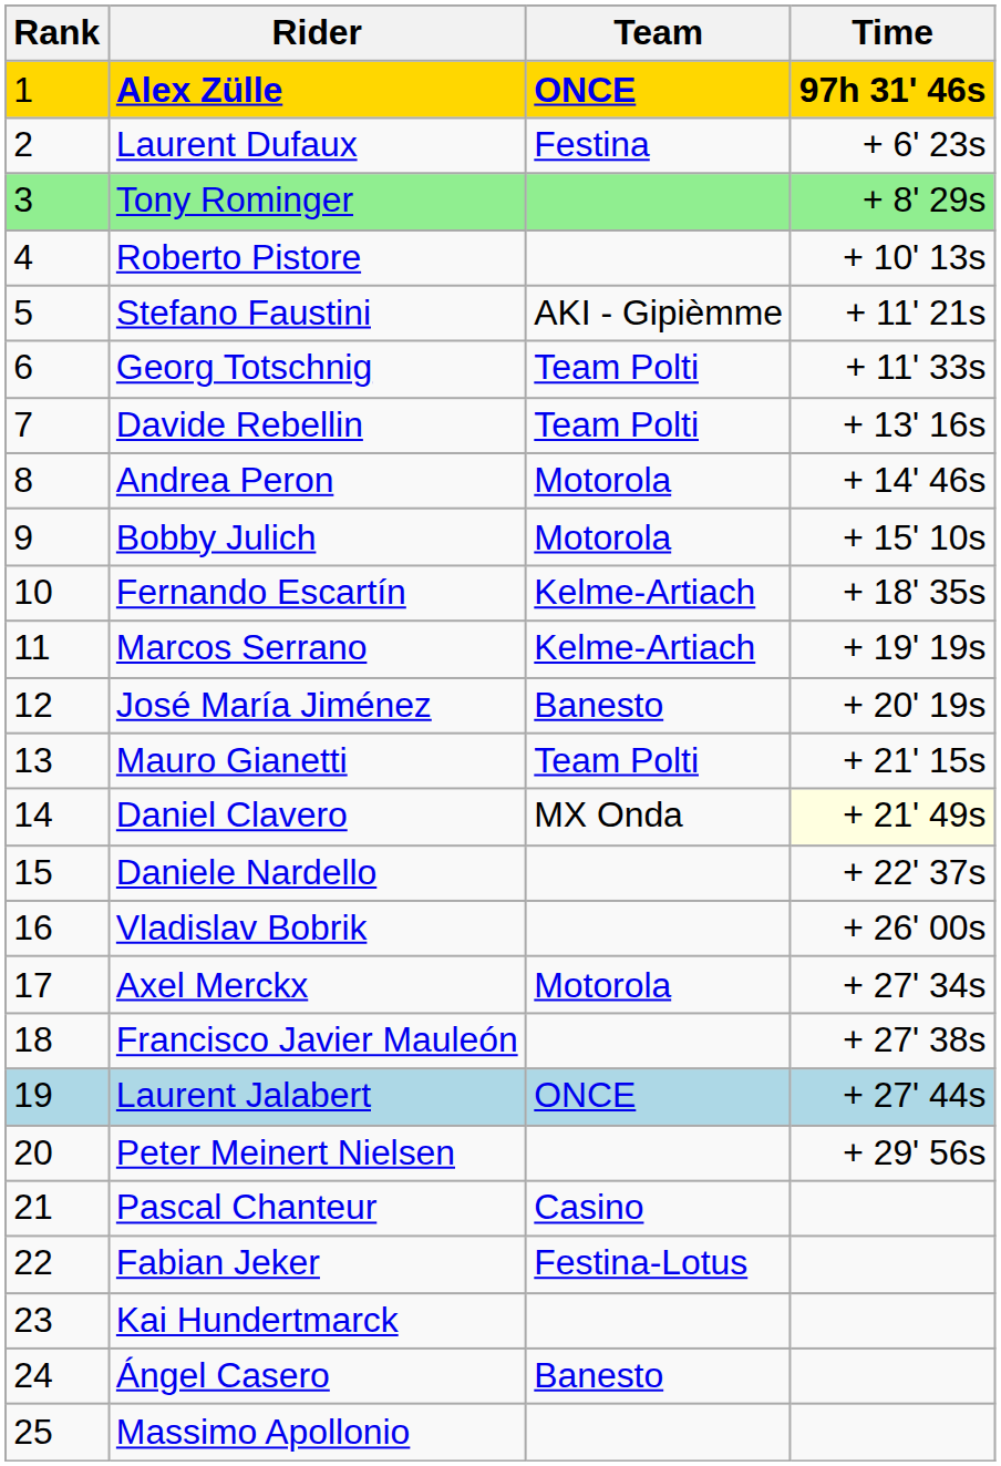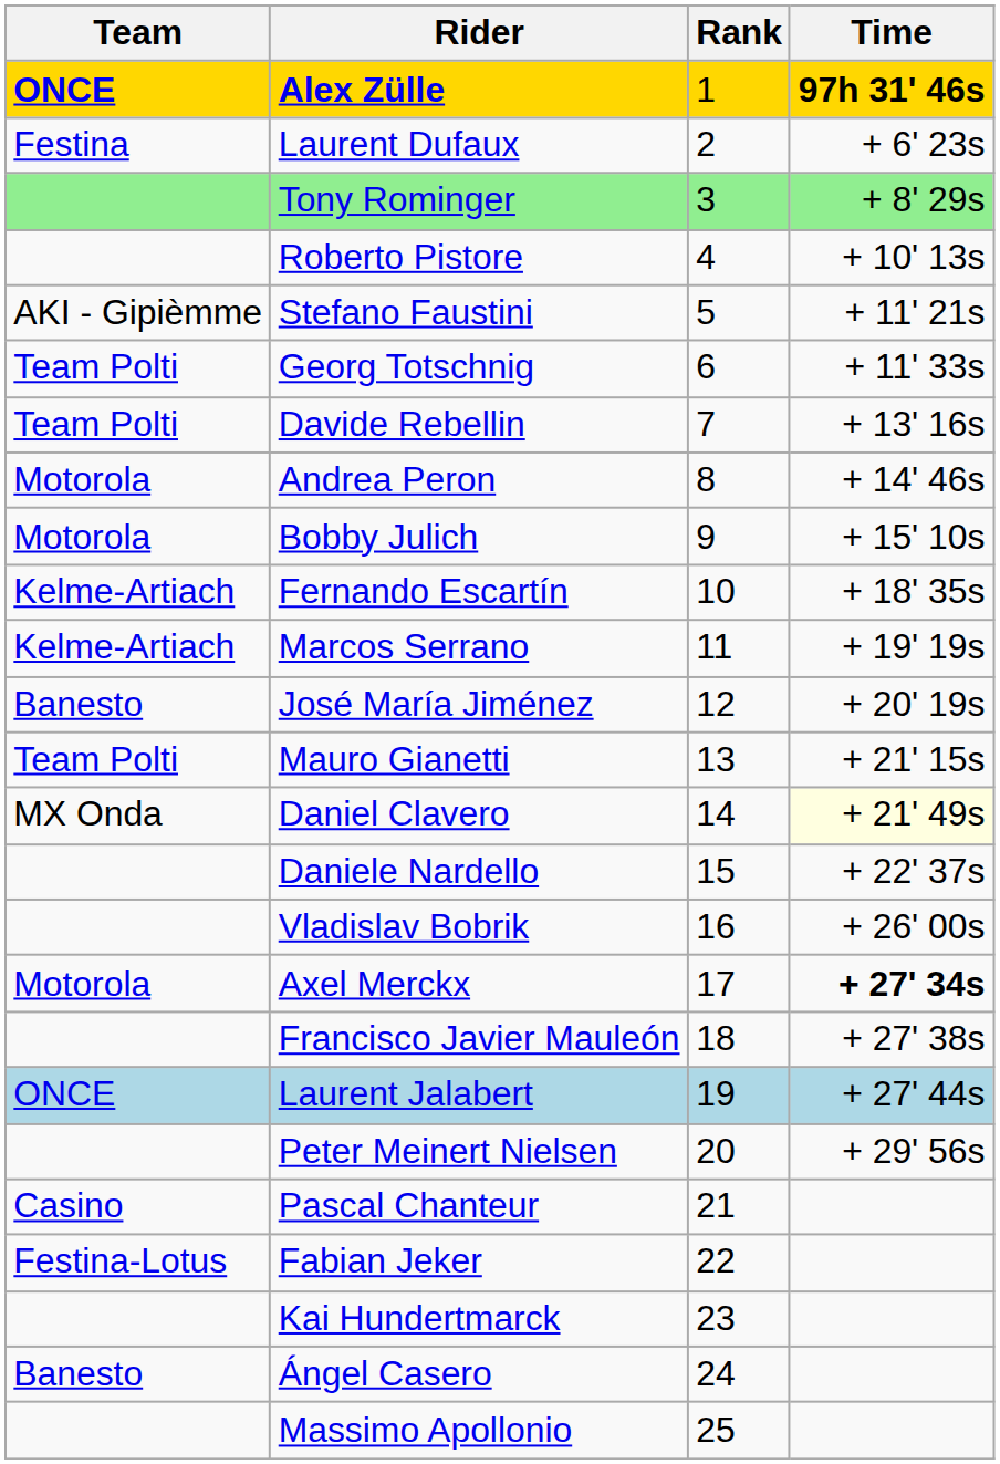columns swapped: Rank <-> Team
Axel Merckx | Time: normal -> bold
